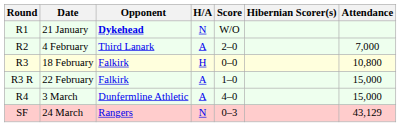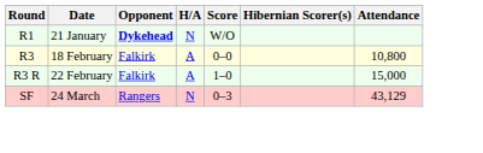- row: R2 | 4 February | Third Lanark | A | 2–0 | 7,000
18 February | H/A: H -> A
- row: R4 | 3 March | Dunfermline Athletic | A | 4–0 | 15,000
